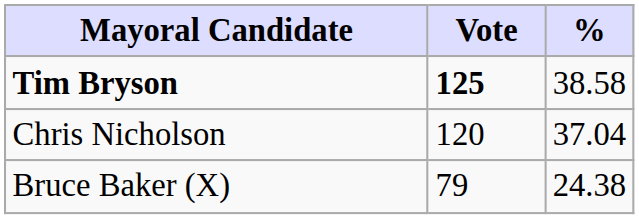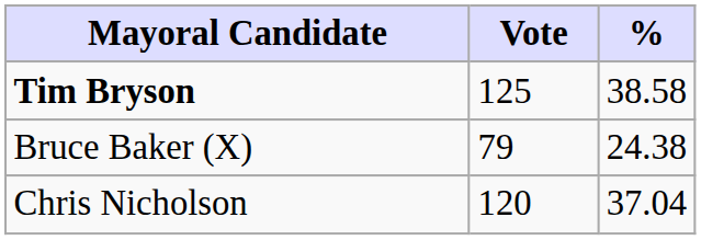Tim Bryson | Vote: bold -> normal
rows swapped: Chris Nicholson <-> Bruce Baker (X)
